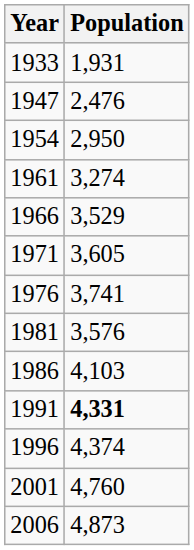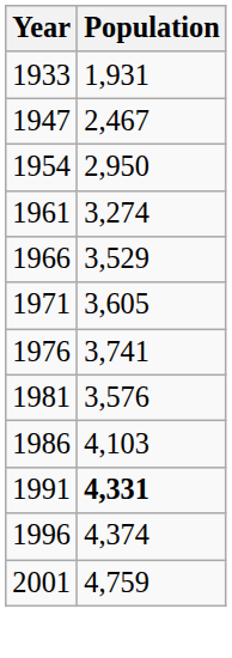1947 | Population: 2,476 -> 2,467
2001 | Population: 4,760 -> 4,759
- row: 2006 | 4,873
